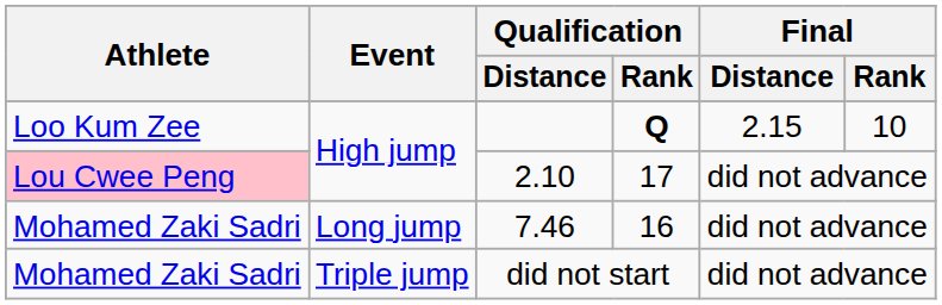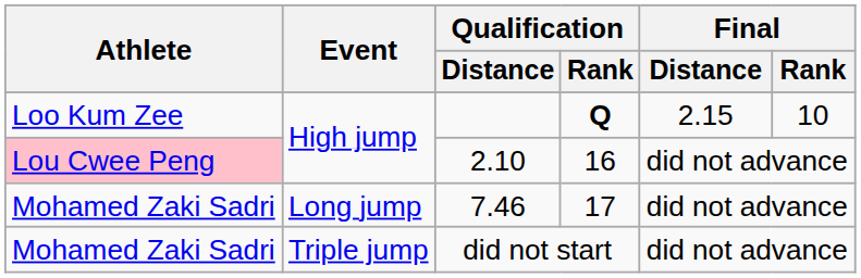2.10 | Qualification / Rank: 17 -> 16
7.46 | Qualification / Rank: 16 -> 17
